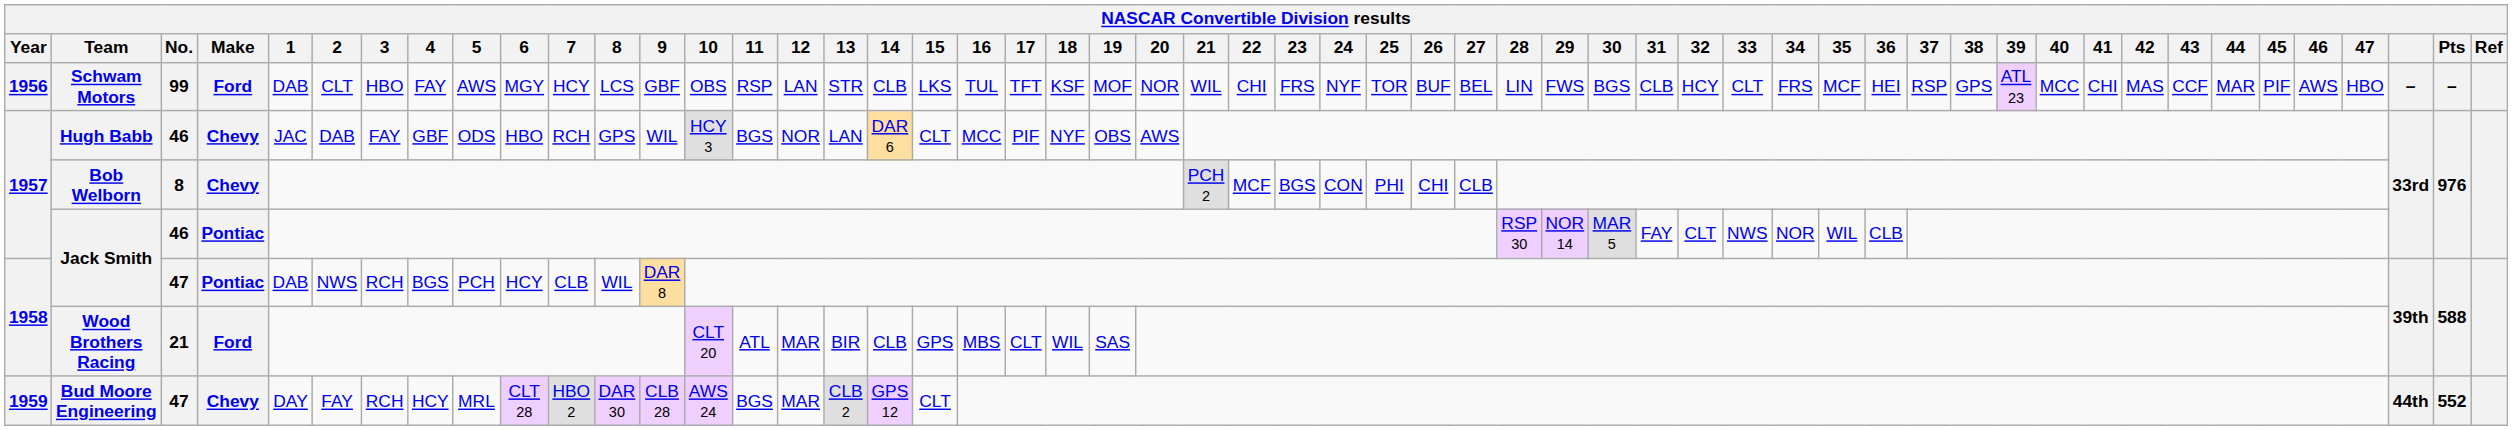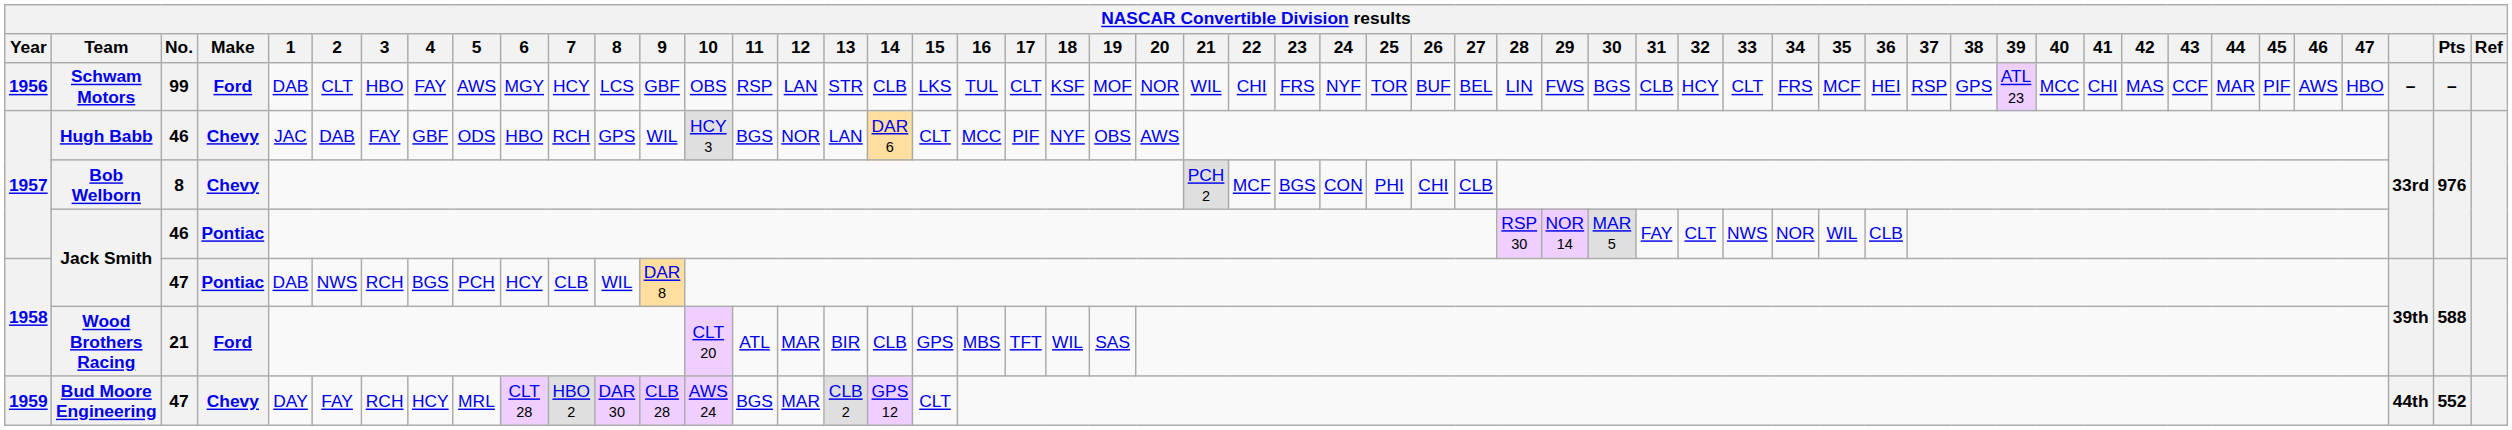Schwam Motors | 17: TFT -> CLT
Wood Brothers Racing | 17: CLT -> TFT
